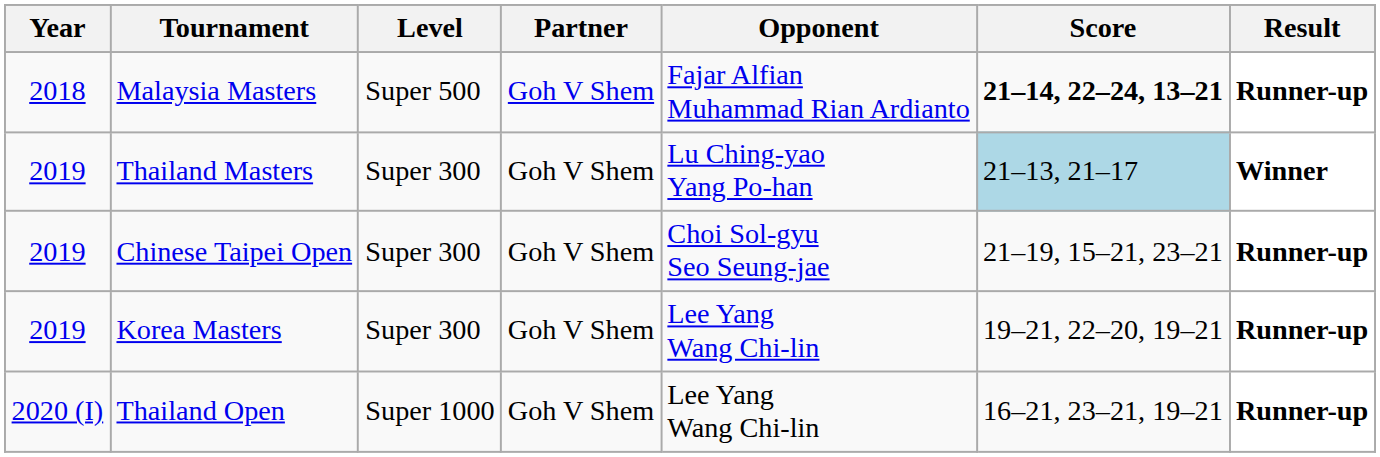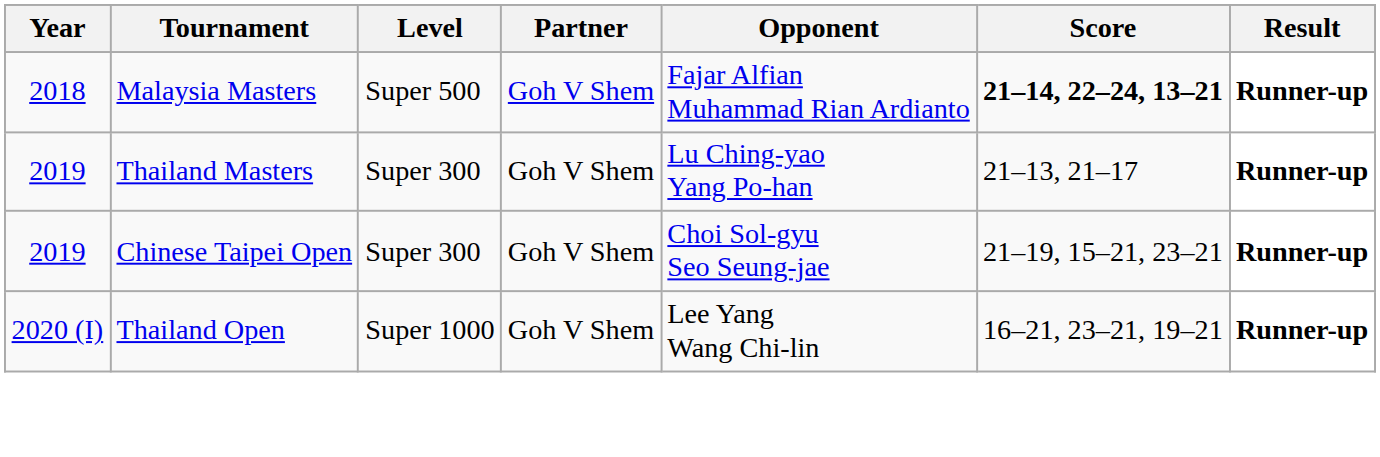Thailand Masters | Score: lightblue background -> no background
Thailand Masters | Result: Winner -> Runner-up
- row: 2019 | Korea Masters | Super 300 | Goh V Shem | Lee Yang Wang Chi-lin | 19–21, 22–20, 19–21 | Runner-up
